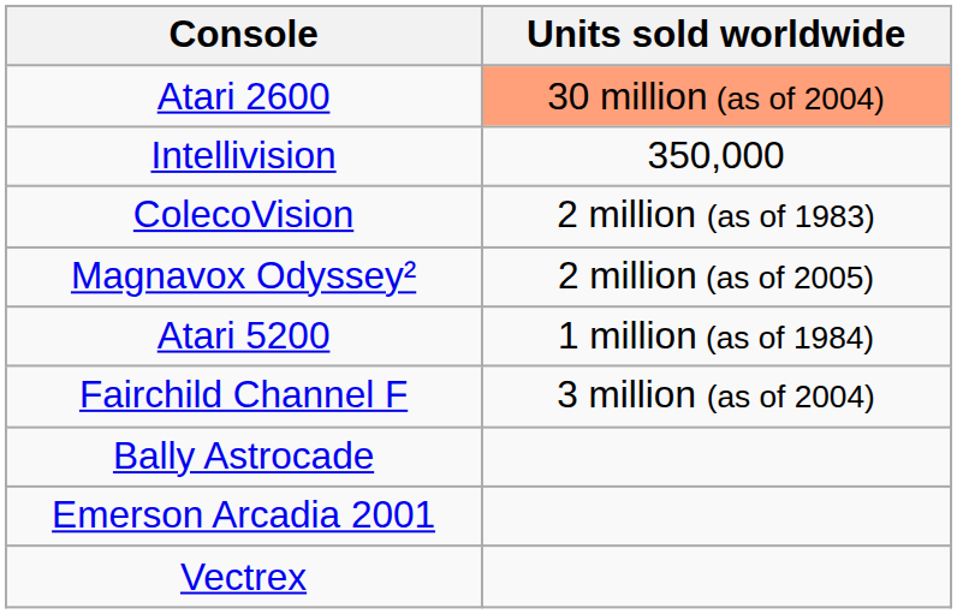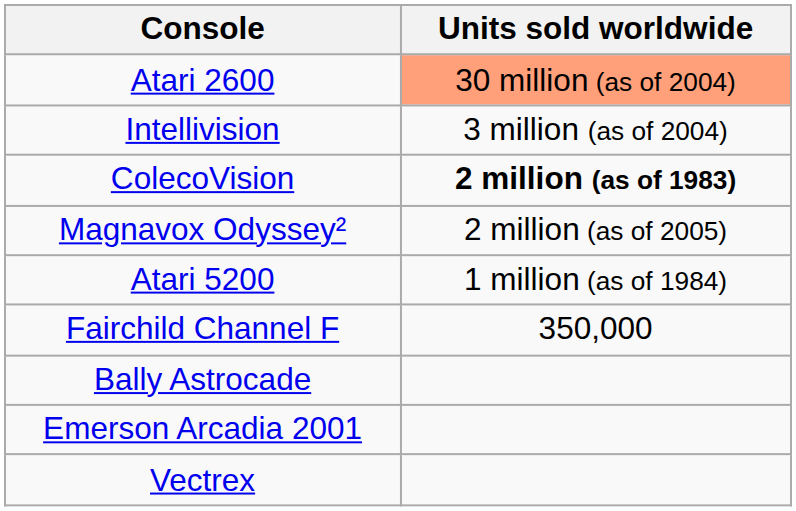Intellivision | Units sold worldwide: 350,000 -> 3 million (as of 2004)
ColecoVision | Units sold worldwide: normal -> bold
Fairchild Channel F | Units sold worldwide: 3 million (as of 2004) -> 350,000
